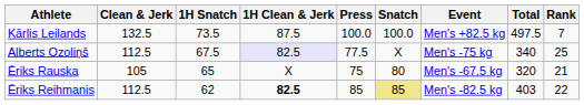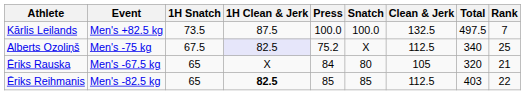columns swapped: Event <-> Clean & Jerk
Alberts Ozoliņš | Press: 77.5 -> 75.2
Ēriks Rauska | Press: 75 -> 84
Ēriks Reihmanis | 1H Snatch: 62 -> 65
Ēriks Reihmanis | Snatch: khaki background -> no background
